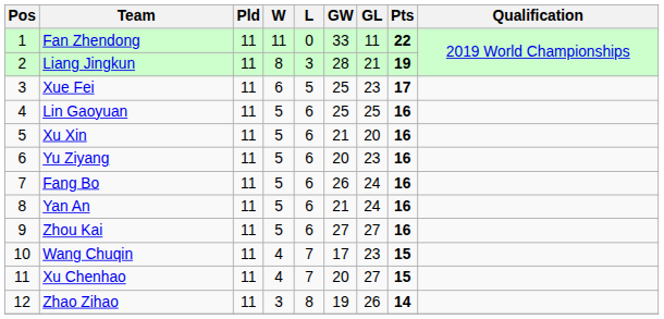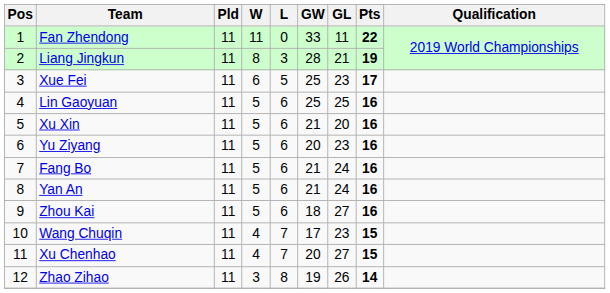Fang Bo | GW: 26 -> 21
Zhou Kai | GW: 27 -> 18
